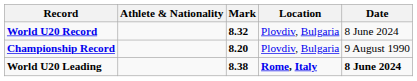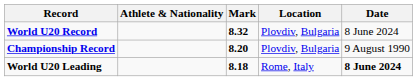World U20 Leading | Mark: 8.38 -> 8.18
World U20 Leading | Location: bold -> normal
